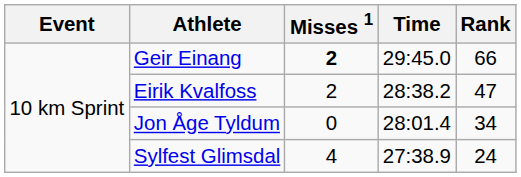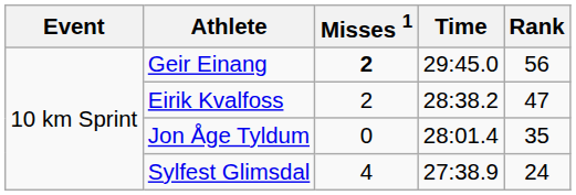Geir Einang | Rank: 66 -> 56
Jon Åge Tyldum | Rank: 34 -> 35
